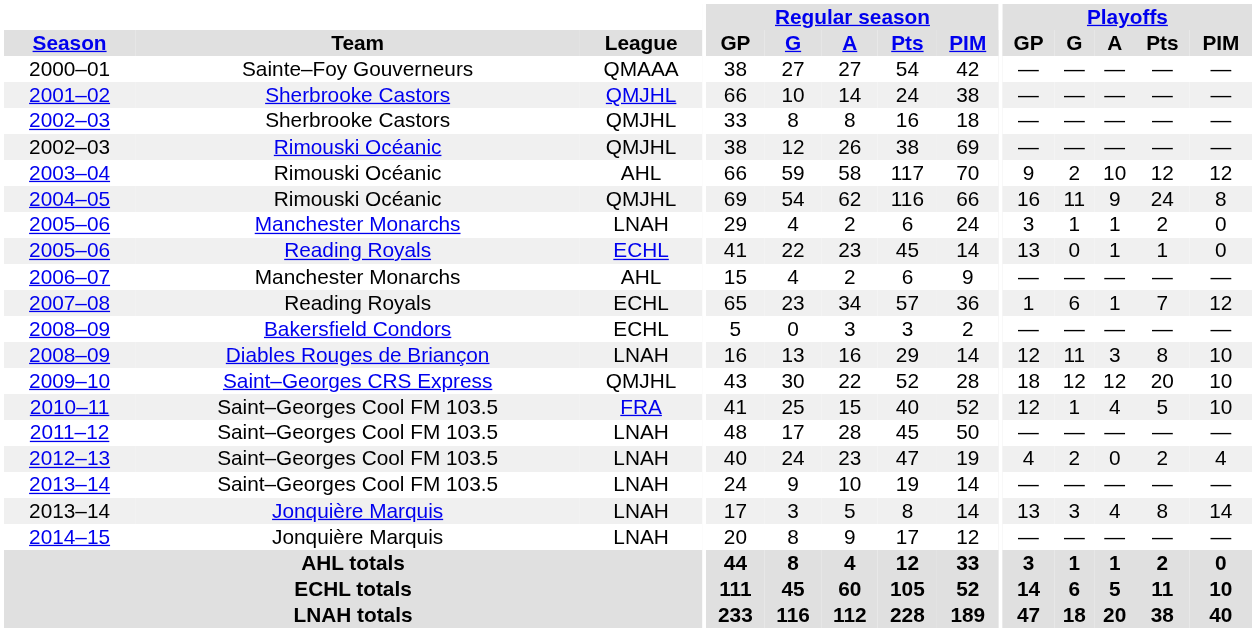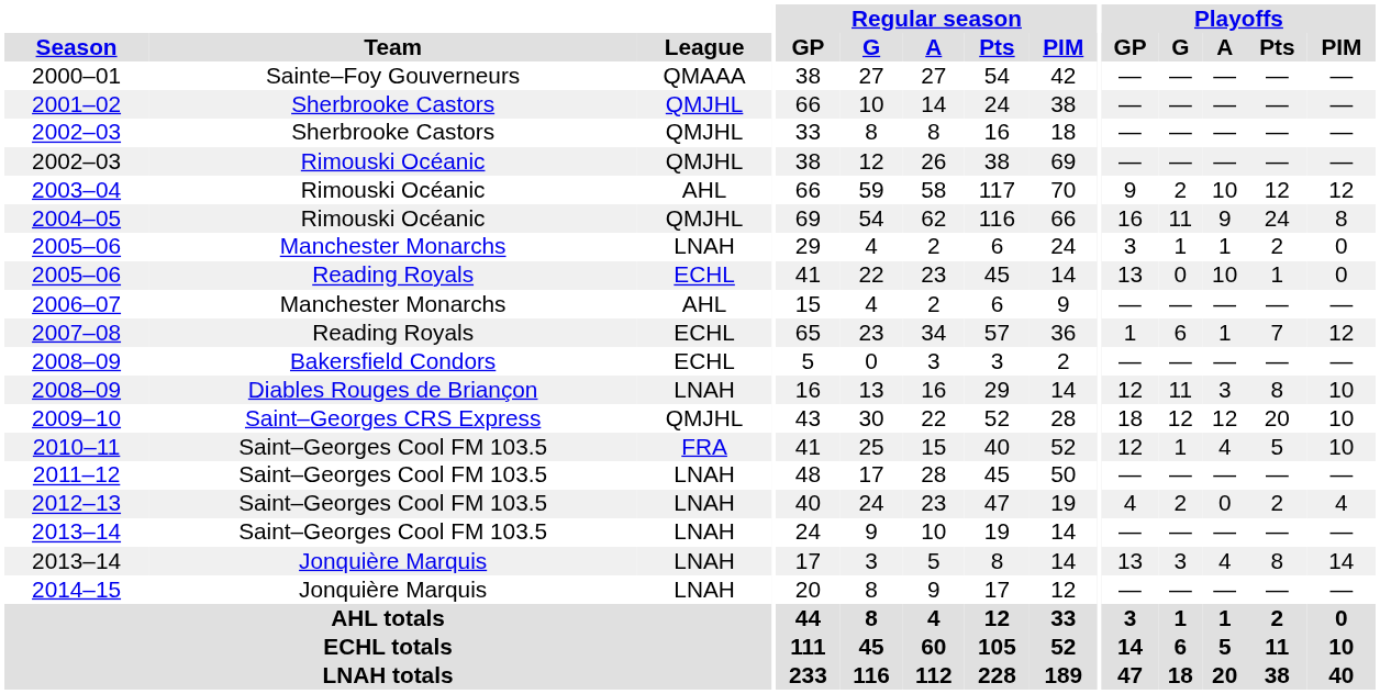2005–06 / Reading Royals | Playoffs / A: 1 -> 10
